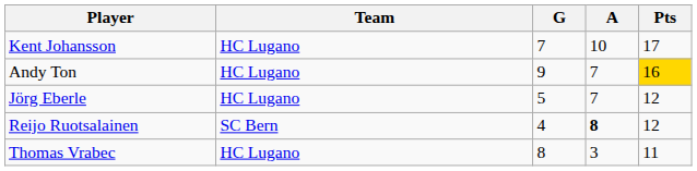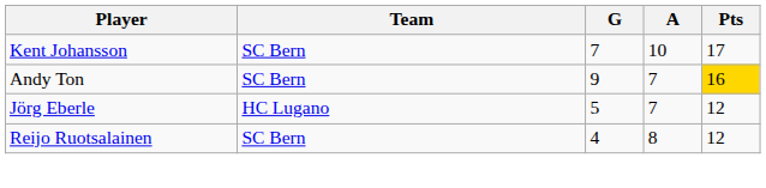Kent Johansson | Team: HC Lugano -> SC Bern
Andy Ton | Team: HC Lugano -> SC Bern
Reijo Ruotsalainen | A: bold -> normal
- row: Thomas Vrabec | HC Lugano | 8 | 3 | 11
